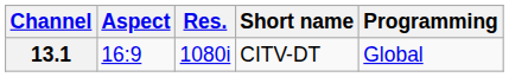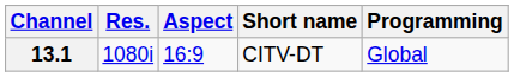columns swapped: Res. <-> Aspect
